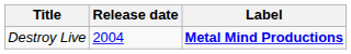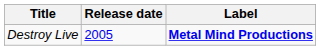Destroy Live | Release date: 2004 -> 2005
